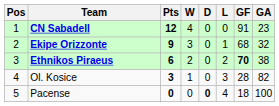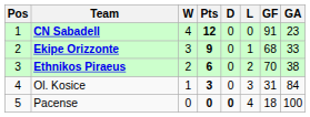columns swapped: Pts <-> W
Ekipe Orizzonte | GA: 32 -> 33
Ethnikos Piraeus | GF: bold -> normal
Ol. Kosice | GF: 28 -> 31
Ol. Kosice | GA: 82 -> 84
